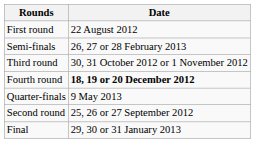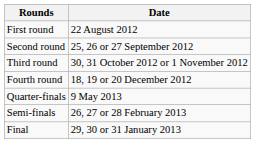rows swapped: Second round <-> Semi-finals
Fourth round | Date: bold -> normal
